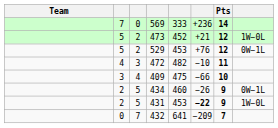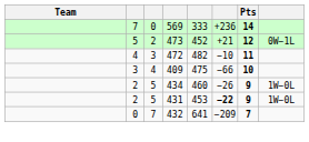473 | column 8: 1W−0L -> 0W−1L
- row: 5 | 2 | 529 | 453 | +76 | 12 | 0W−1L
434 | column 8: 0W−1L -> 1W−0L
